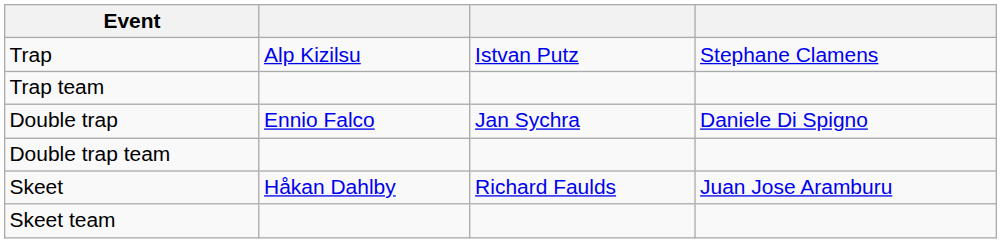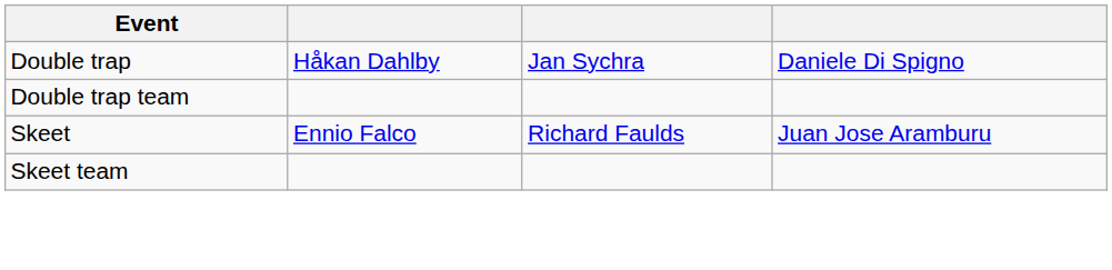- row: Trap | Alp Kizilsu | Istvan Putz | Stephane Clamens
- row: Trap team
Double trap | column 2: Ennio Falco -> Håkan Dahlby
Skeet | column 2: Håkan Dahlby -> Ennio Falco
